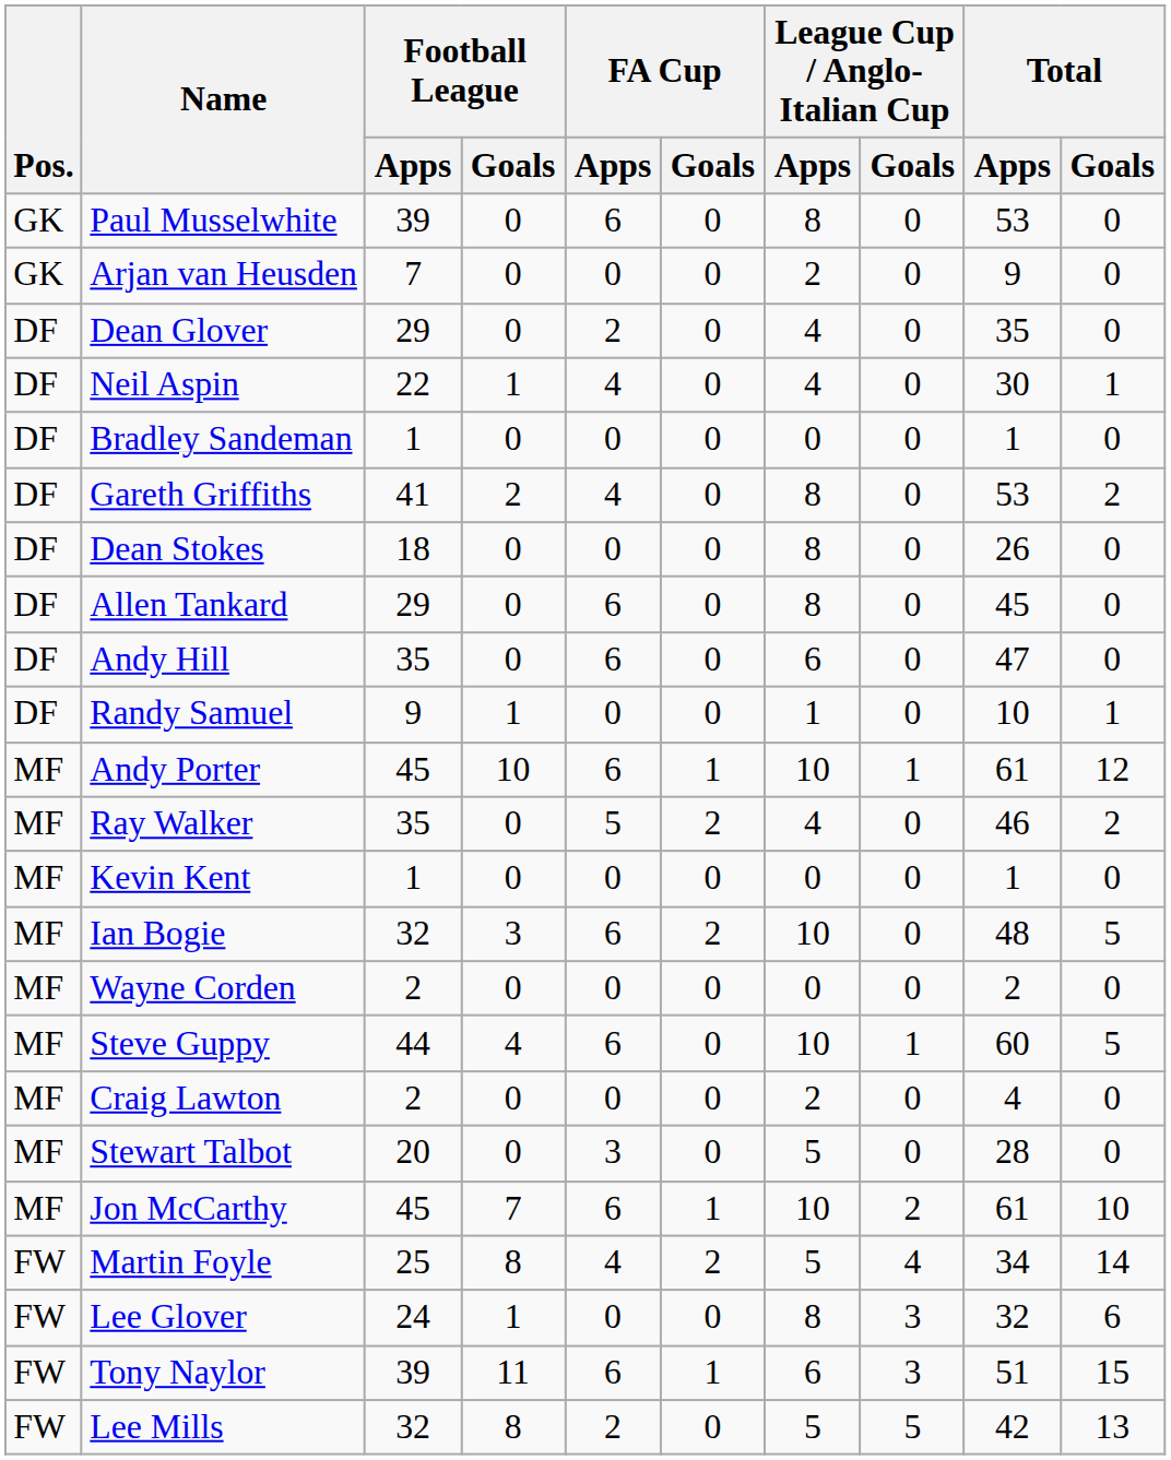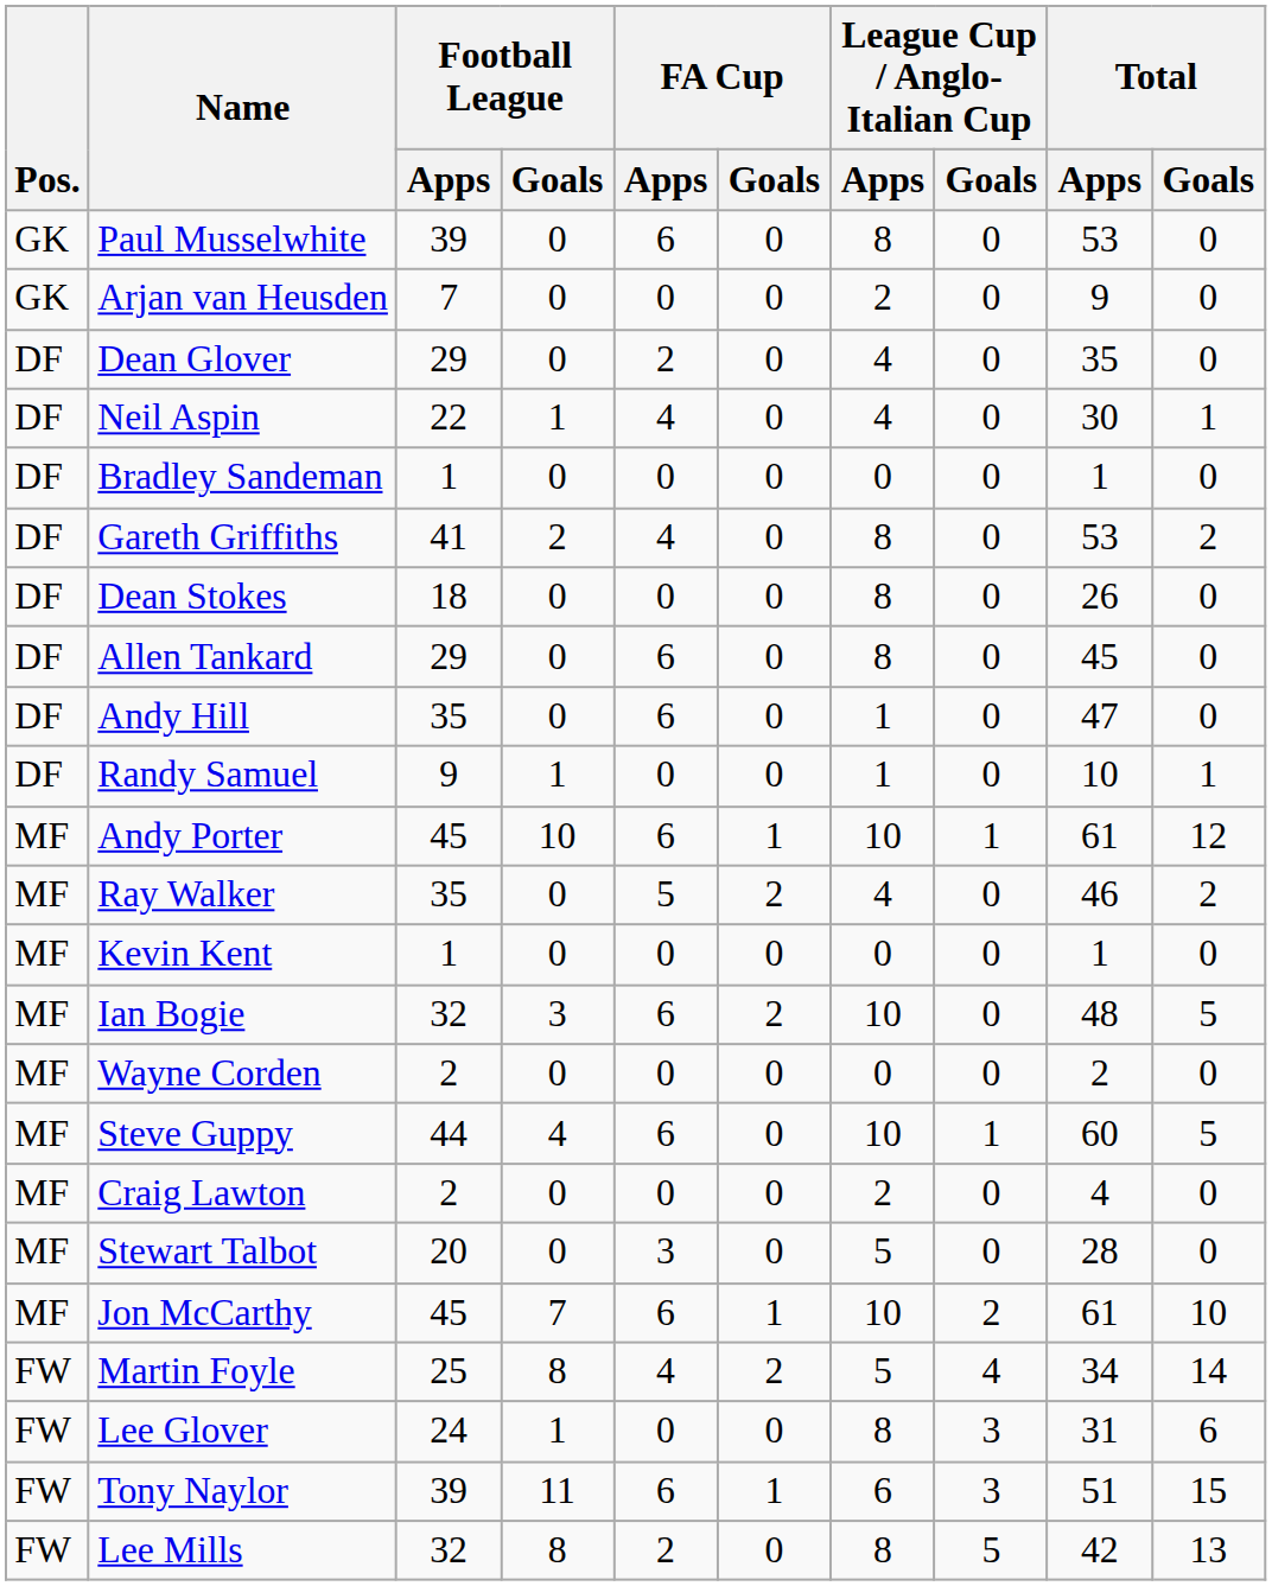Andy Hill | League Cup / Anglo-Italian Cup / Apps: 6 -> 1
Lee Glover | Total / Apps: 32 -> 31
Lee Mills | League Cup / Anglo-Italian Cup / Apps: 5 -> 8
